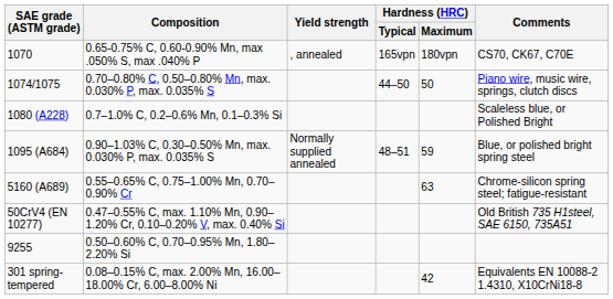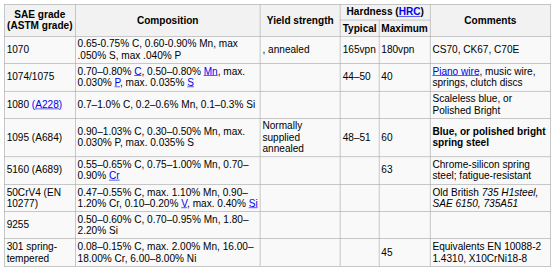0.70–0.80% C, 0.50–0.80% Mn, max. 0.030% P, max. 0.035% S | Hardness (HRC) / Maximum: 50 -> 40
0.90–1.03% C, 0.30–0.50% Mn, max. 0.030% P, max. 0.035% S | Hardness (HRC) / Maximum: 59 -> 60
0.90–1.03% C, 0.30–0.50% Mn, max. 0.030% P, max. 0.035% S | Comments: normal -> bold
0.08–0.15% C, max. 2.00% Mn, 16.00–18.00% Cr, 6.00–8.00% Ni | Hardness (HRC) / Maximum: 42 -> 45
